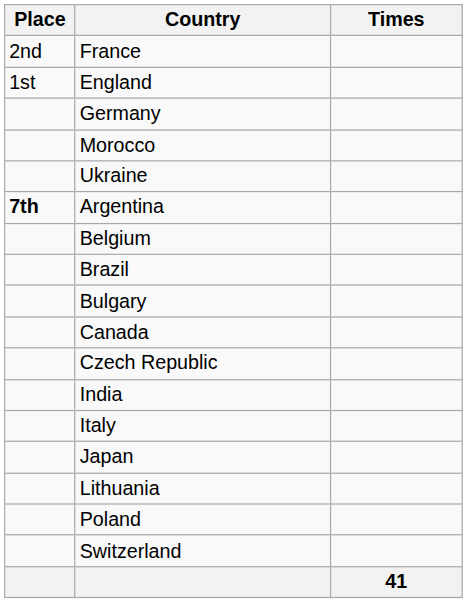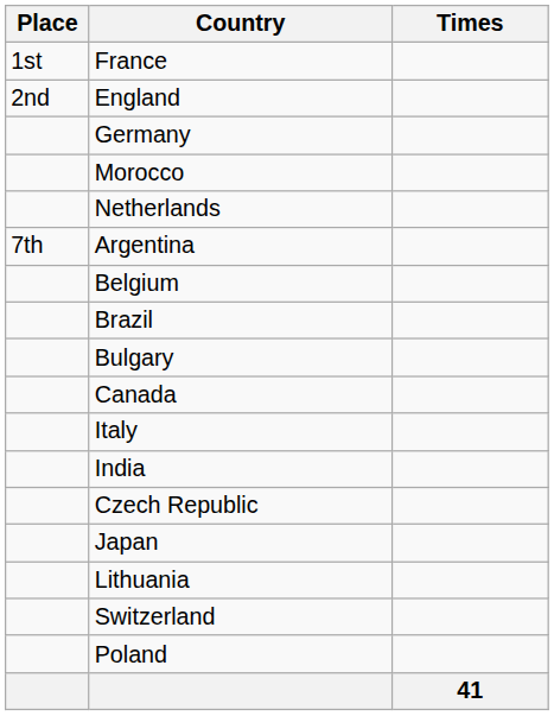France | Place: 2nd -> 1st
England | Place: 1st -> 2nd
+ row: Netherlands
- row: Ukraine
Argentina | Place: bold -> normal
rows swapped: Czech Republic <-> Italy
rows swapped: Poland <-> Switzerland
